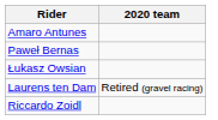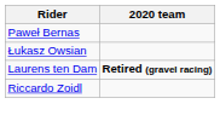- row: Amaro Antunes
Laurens ten Dam | 2020 team: normal -> bold
